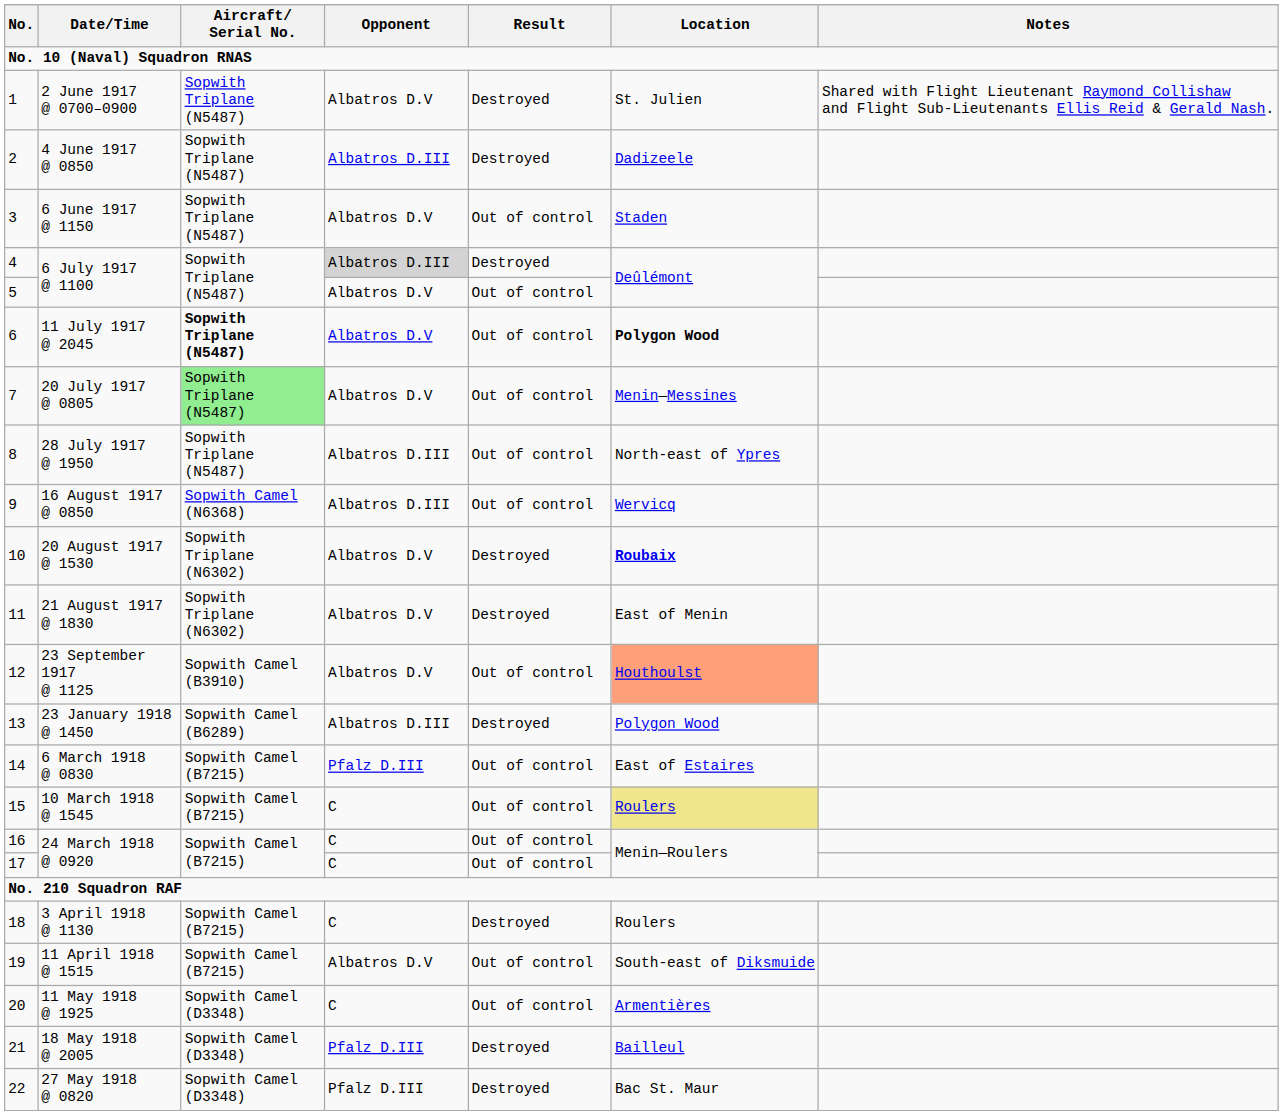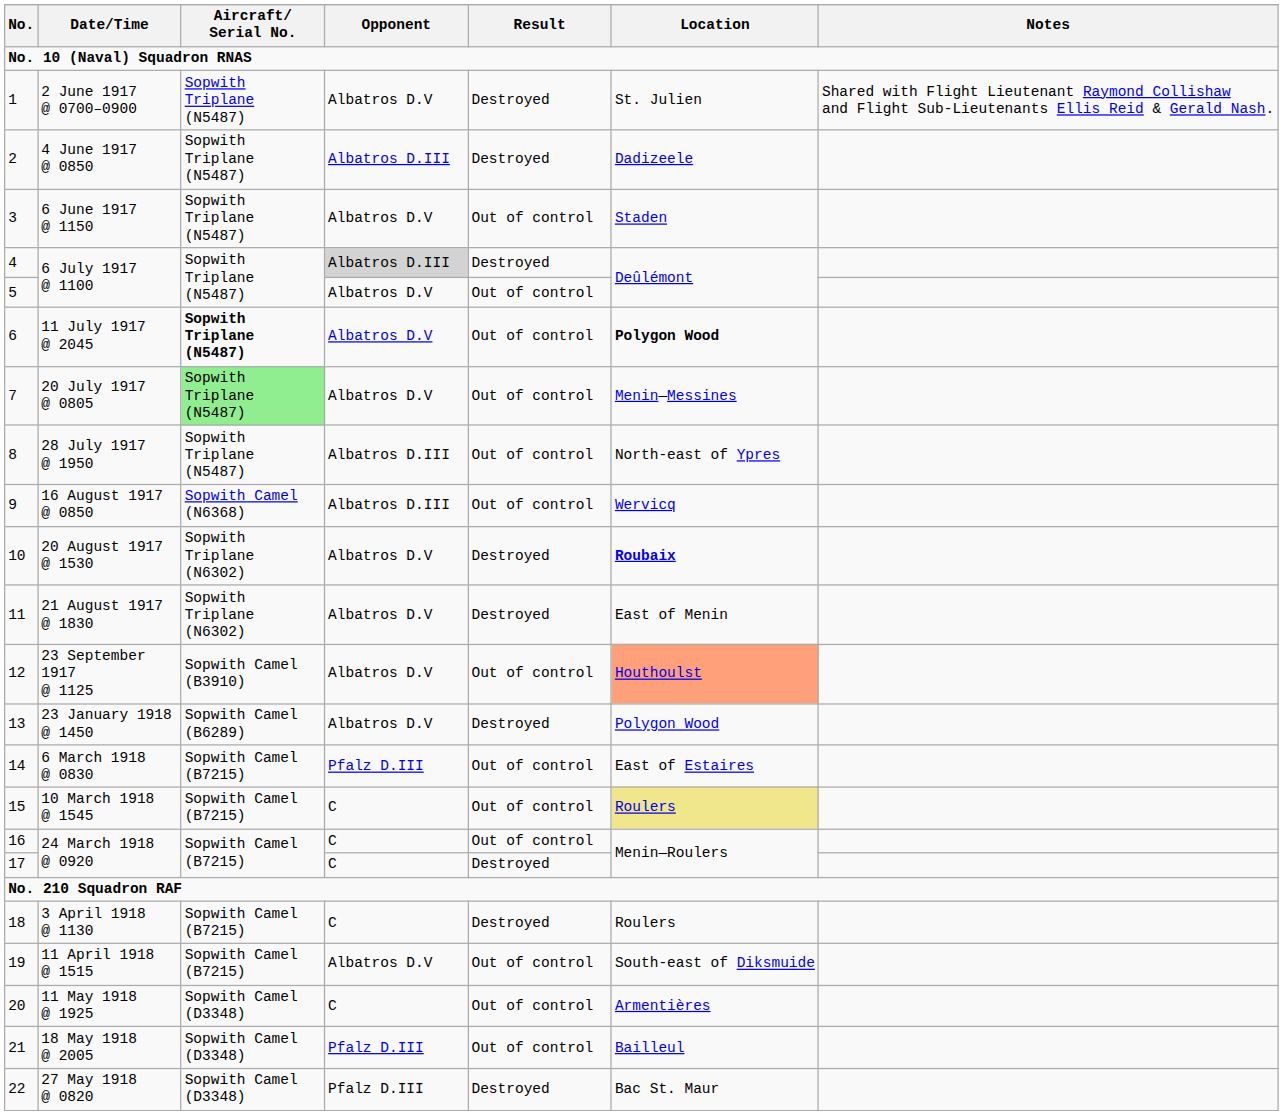23 January 1918 @ 1450 | Opponent: Albatros D.III -> Albatros D.V
17 / 24 March 1918 @ 0920 | Result: Out of control -> Destroyed
18 May 1918 @ 2005 | Result: Destroyed -> Out of control
